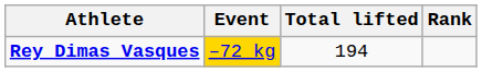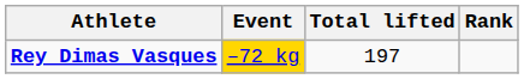Rey Dimas Vasques | Total lifted: 194 -> 197
